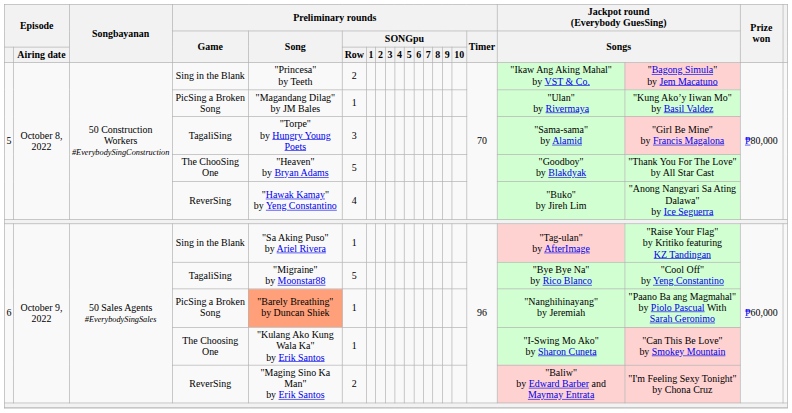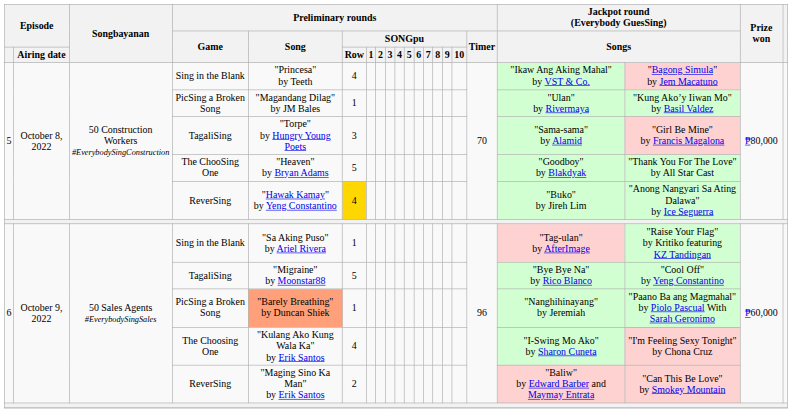5 / Sing in the Blank | Preliminary rounds / SONGpu / Row: 2 -> 4
5 / ReverSing | Preliminary rounds / SONGpu / Row: no background -> gold background
The Choosing One | Preliminary rounds / SONGpu / Row: 1 -> 4
The Choosing One | column 19: "Can This Be Love" by Smokey Mountain -> "I'm Feeling Sexy Tonight" by Chona Cruz
6 / ReverSing | column 19: "I'm Feeling Sexy Tonight" by Chona Cruz -> "Can This Be Love" by Smokey Mountain
